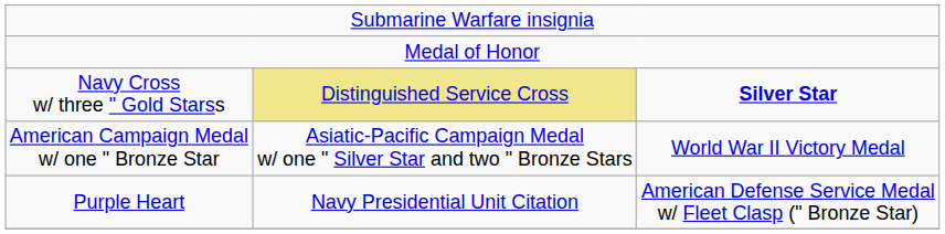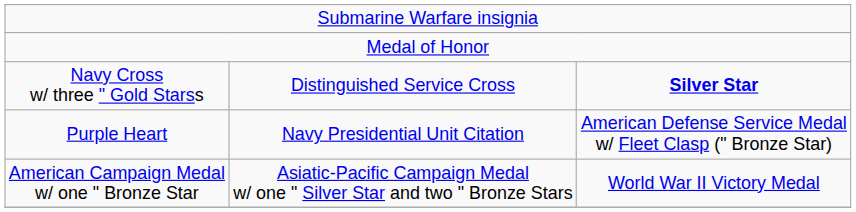Navy Cross w/ three " Gold Starss | column 2: khaki background -> no background
rows swapped: Purple Heart <-> American Campaign Medal w/ one " Bronze Star
